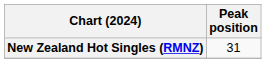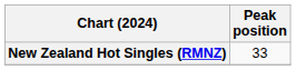New Zealand Hot Singles (RMNZ) | Peak position: 31 -> 33
